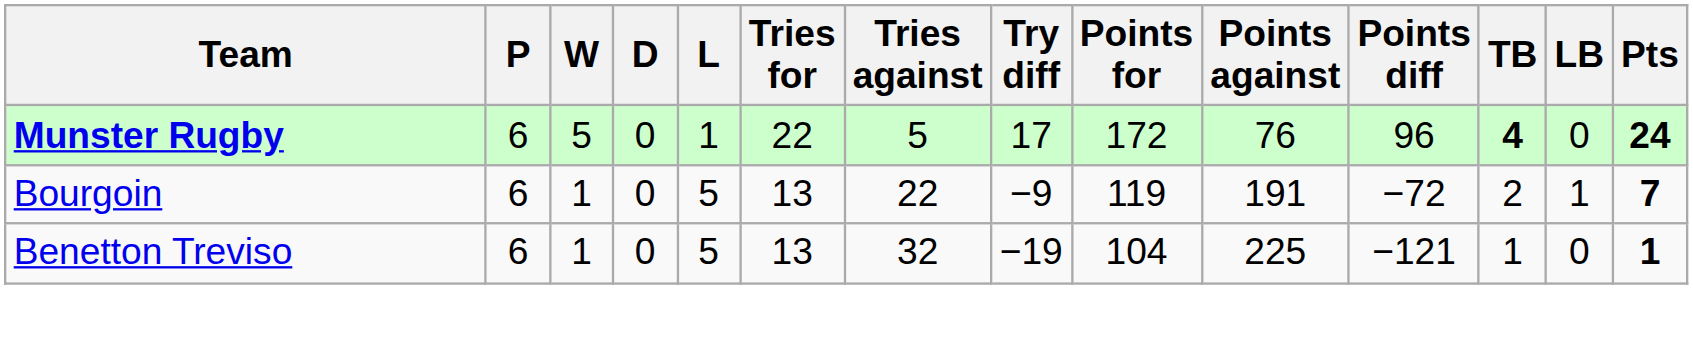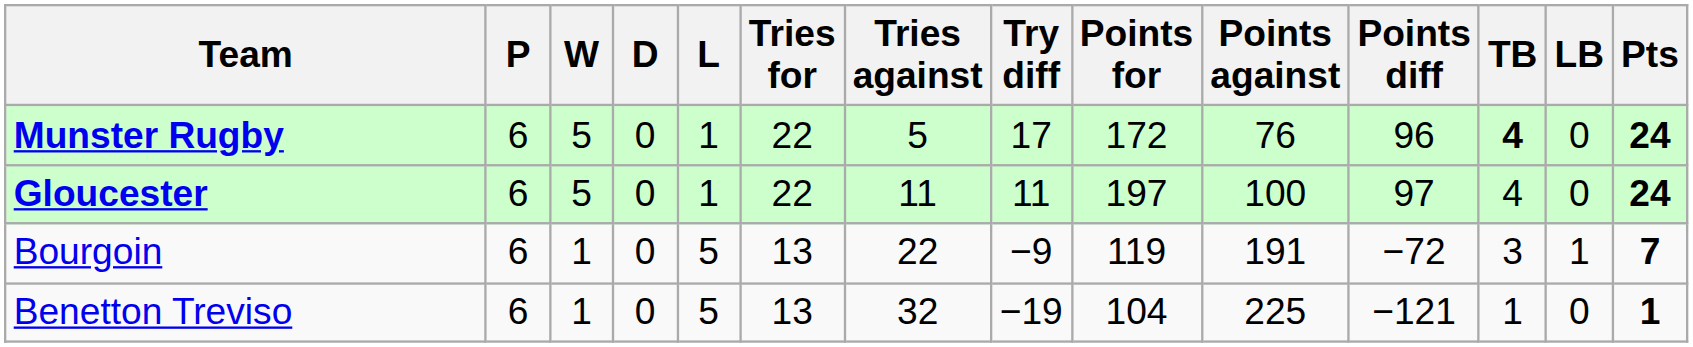+ row: Gloucester | 6 | 5 | 0 | 1 | 22 | 11 | 11 | 197 | 100 | 97 | 4 | 0 | 24
Bourgoin | TB: 2 -> 3
